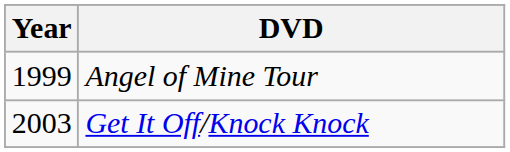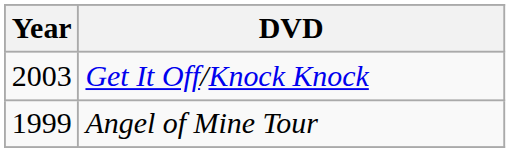rows swapped: Angel of Mine Tour <-> Get It Off/Knock Knock
